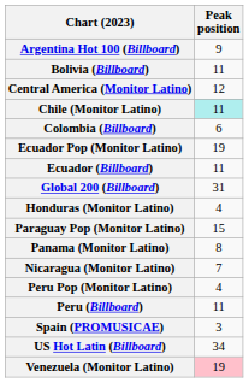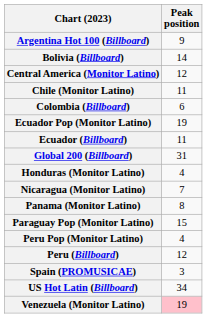Bolivia (Billboard) | Peak position: 11 -> 14
Chile (Monitor Latino) | Peak position: paleturquoise background -> no background
rows swapped: Nicaragua (Monitor Latino) <-> Paraguay Pop (Monitor Latino)
Peru (Billboard) | Peak position: 11 -> 12
